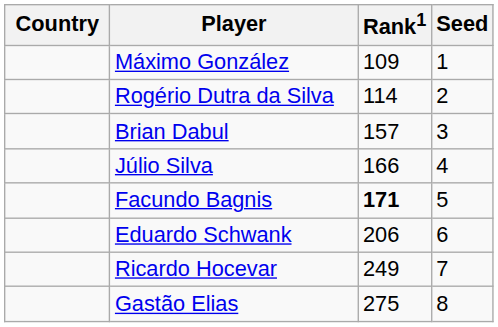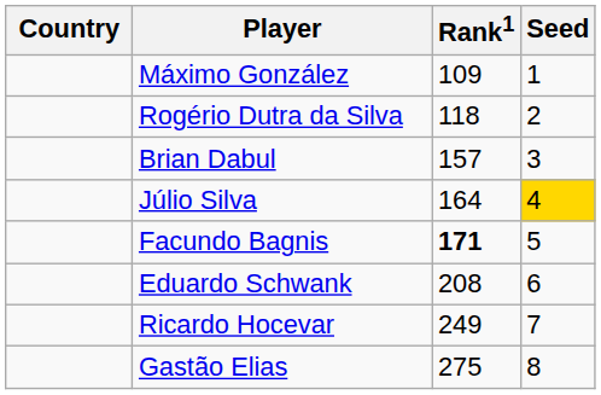Rogério Dutra da Silva | Rank1: 114 -> 118
Júlio Silva | Rank1: 166 -> 164
Júlio Silva | Seed: no background -> gold background
Eduardo Schwank | Rank1: 206 -> 208
